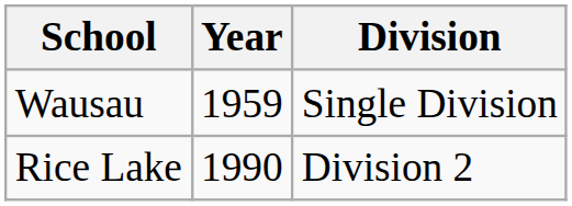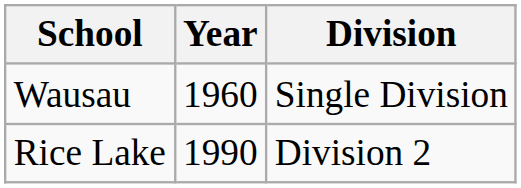Wausau | Year: 1959 -> 1960
